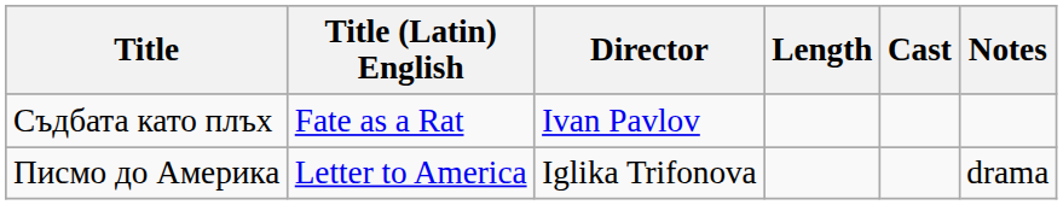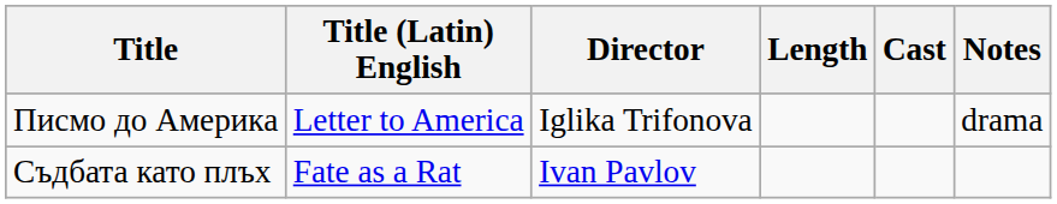rows swapped: Съдбата като плъх <-> Писмо до Америка
